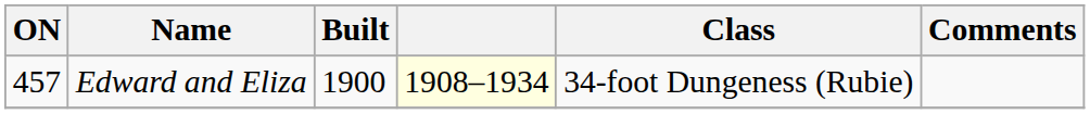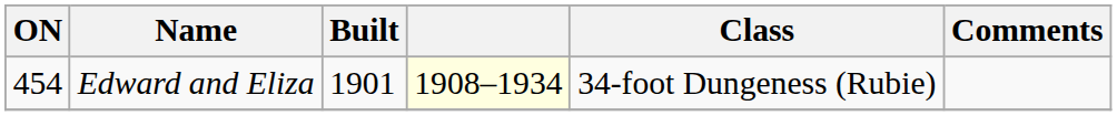Edward and Eliza | ON: 457 -> 454
Edward and Eliza | Built: 1900 -> 1901
